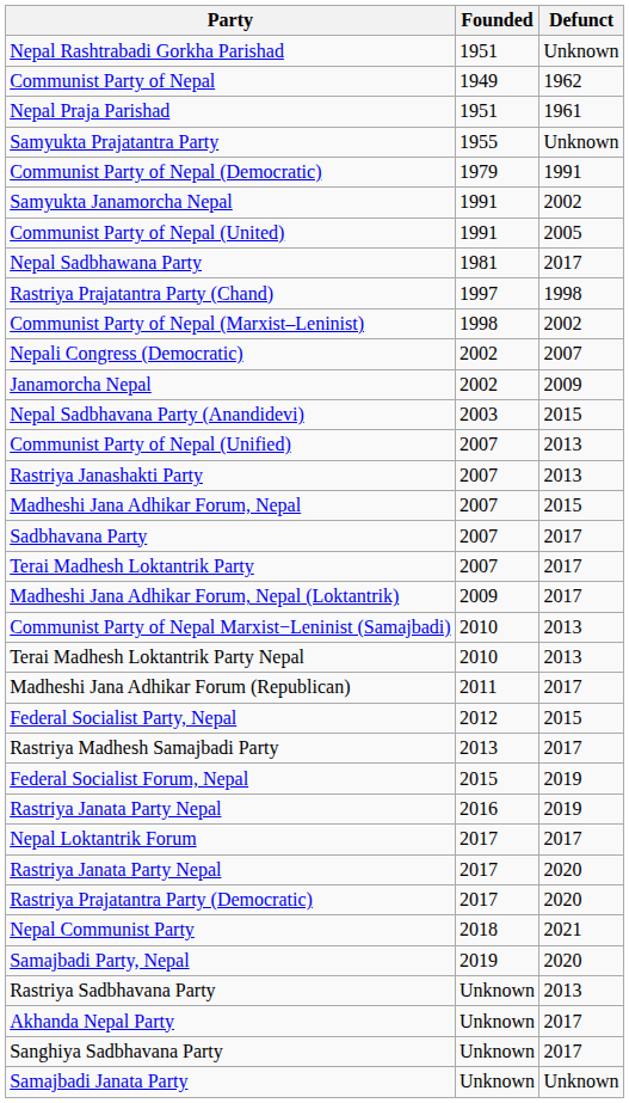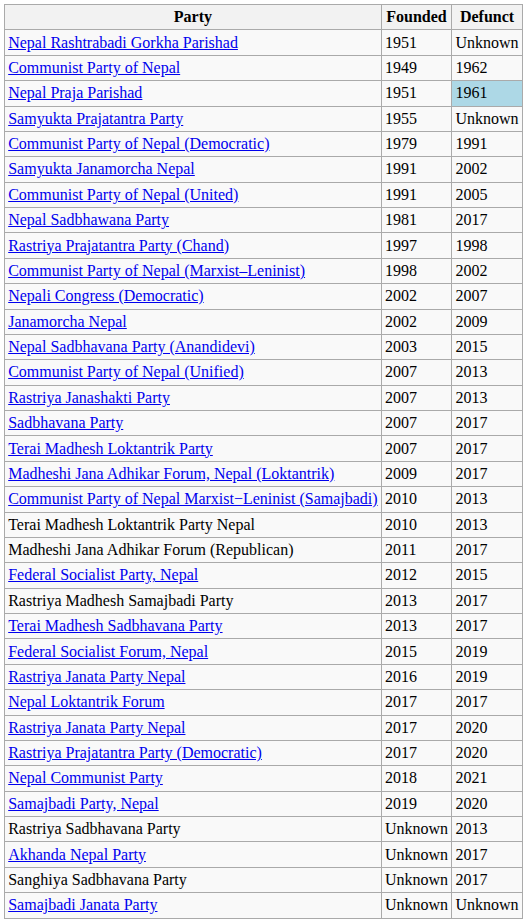Nepal Praja Parishad | Defunct: no background -> lightblue background
- row: Madheshi Jana Adhikar Forum, Nepal | 2007 | 2015
+ row: Terai Madhesh Sadbhavana Party | 2013 | 2017
